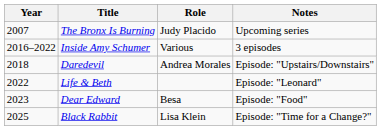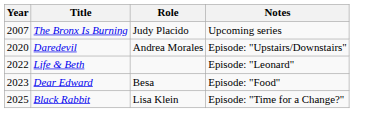- row: 2016–2022 | Inside Amy Schumer | Various | 3 episodes
Daredevil | Year: 2018 -> 2020
